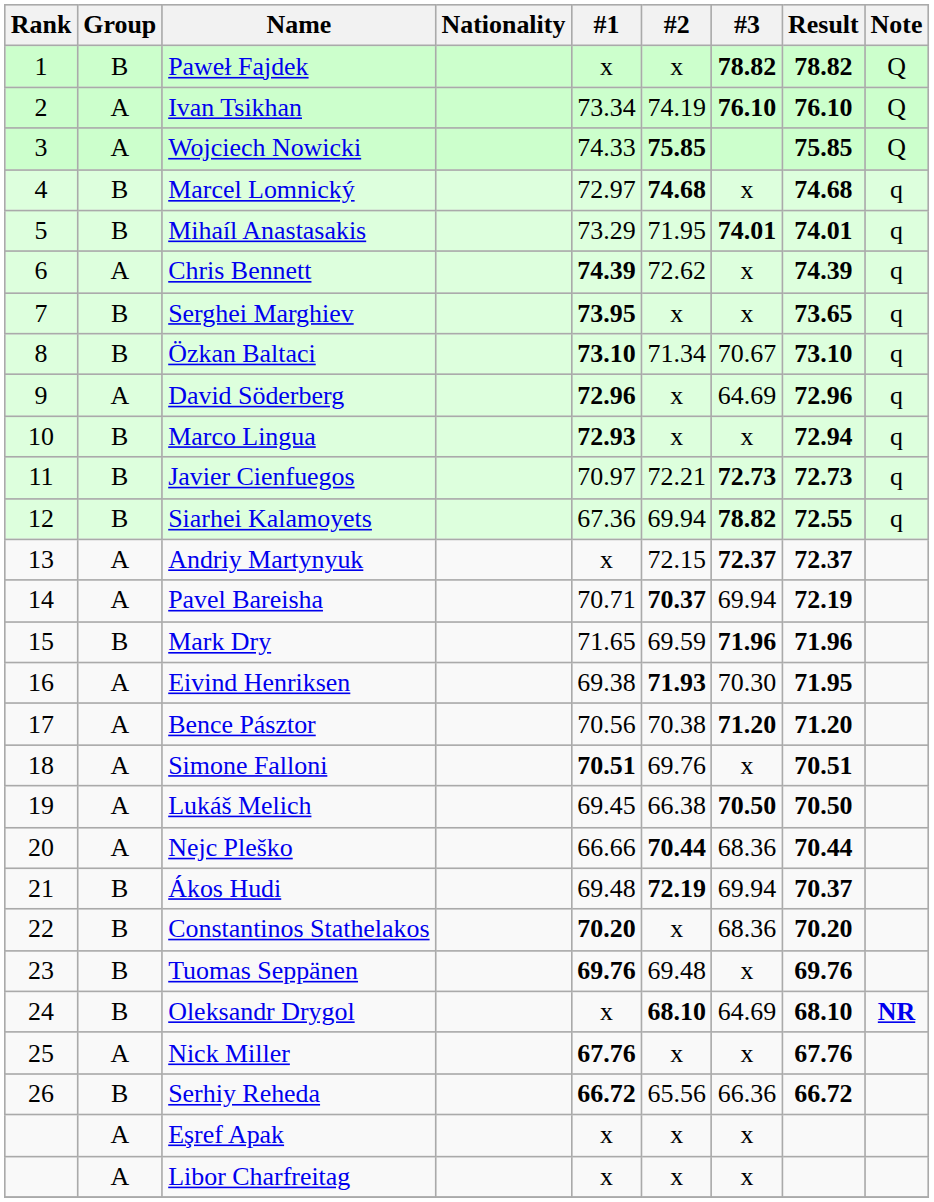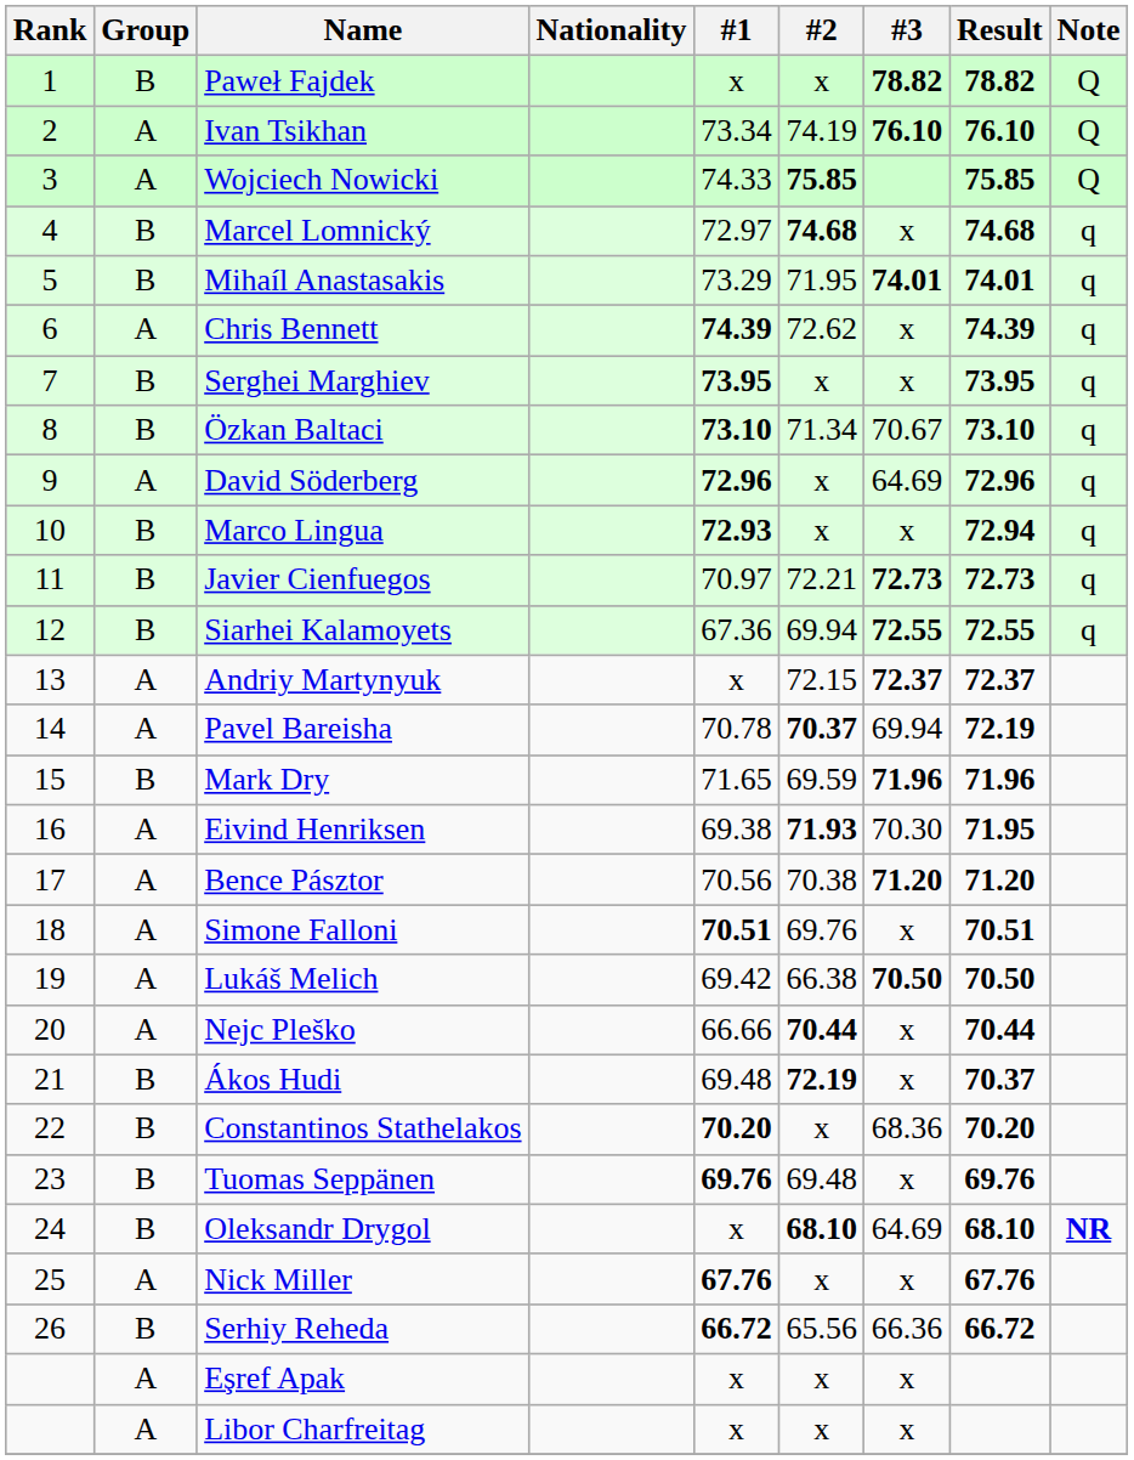Serghei Marghiev | Result: 73.65 -> 73.95
Siarhei Kalamoyets | #3: 78.82 -> 72.55
Pavel Bareisha | #1: 70.71 -> 70.78
Lukáš Melich | #1: 69.45 -> 69.42
Nejc Pleško | #3: 68.36 -> x
Ákos Hudi | #3: 69.94 -> x
